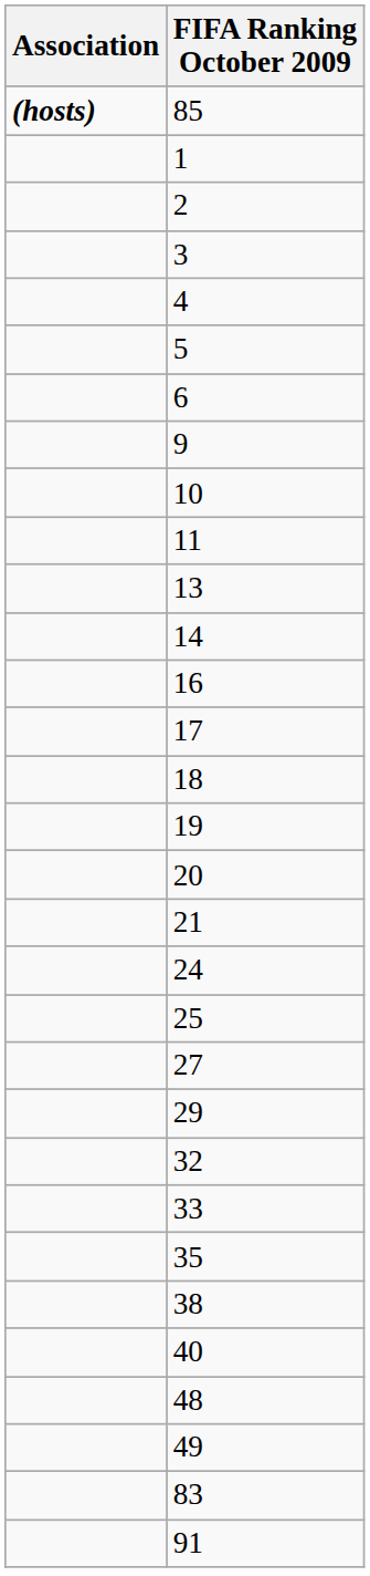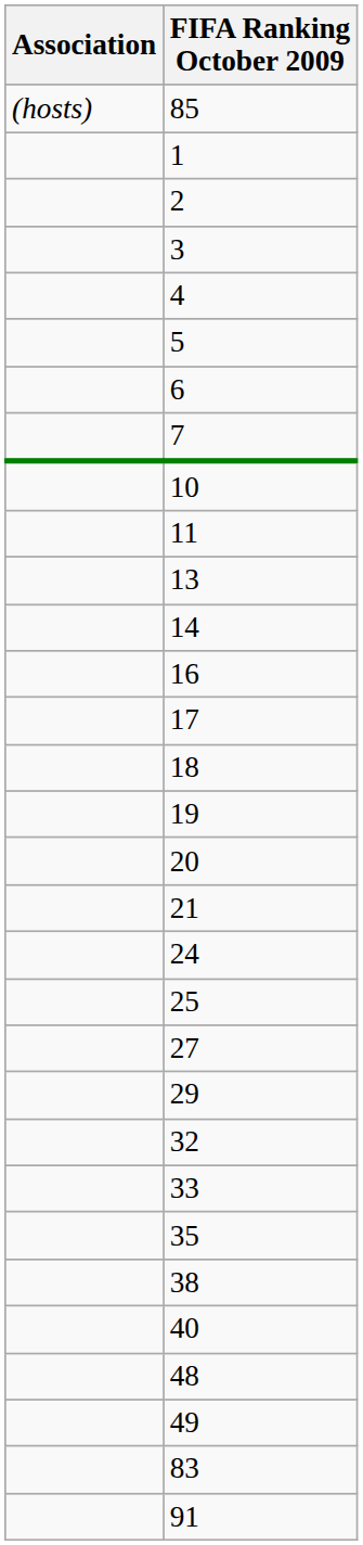85 | Association: bold -> normal
+ row: 7
- row: 9
